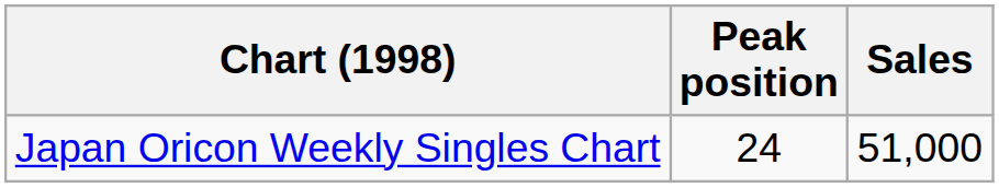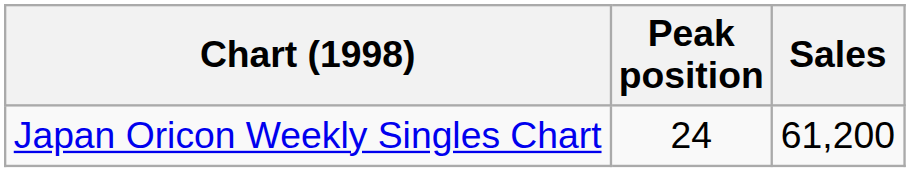Japan Oricon Weekly Singles Chart | Sales: 51,000 -> 61,200
